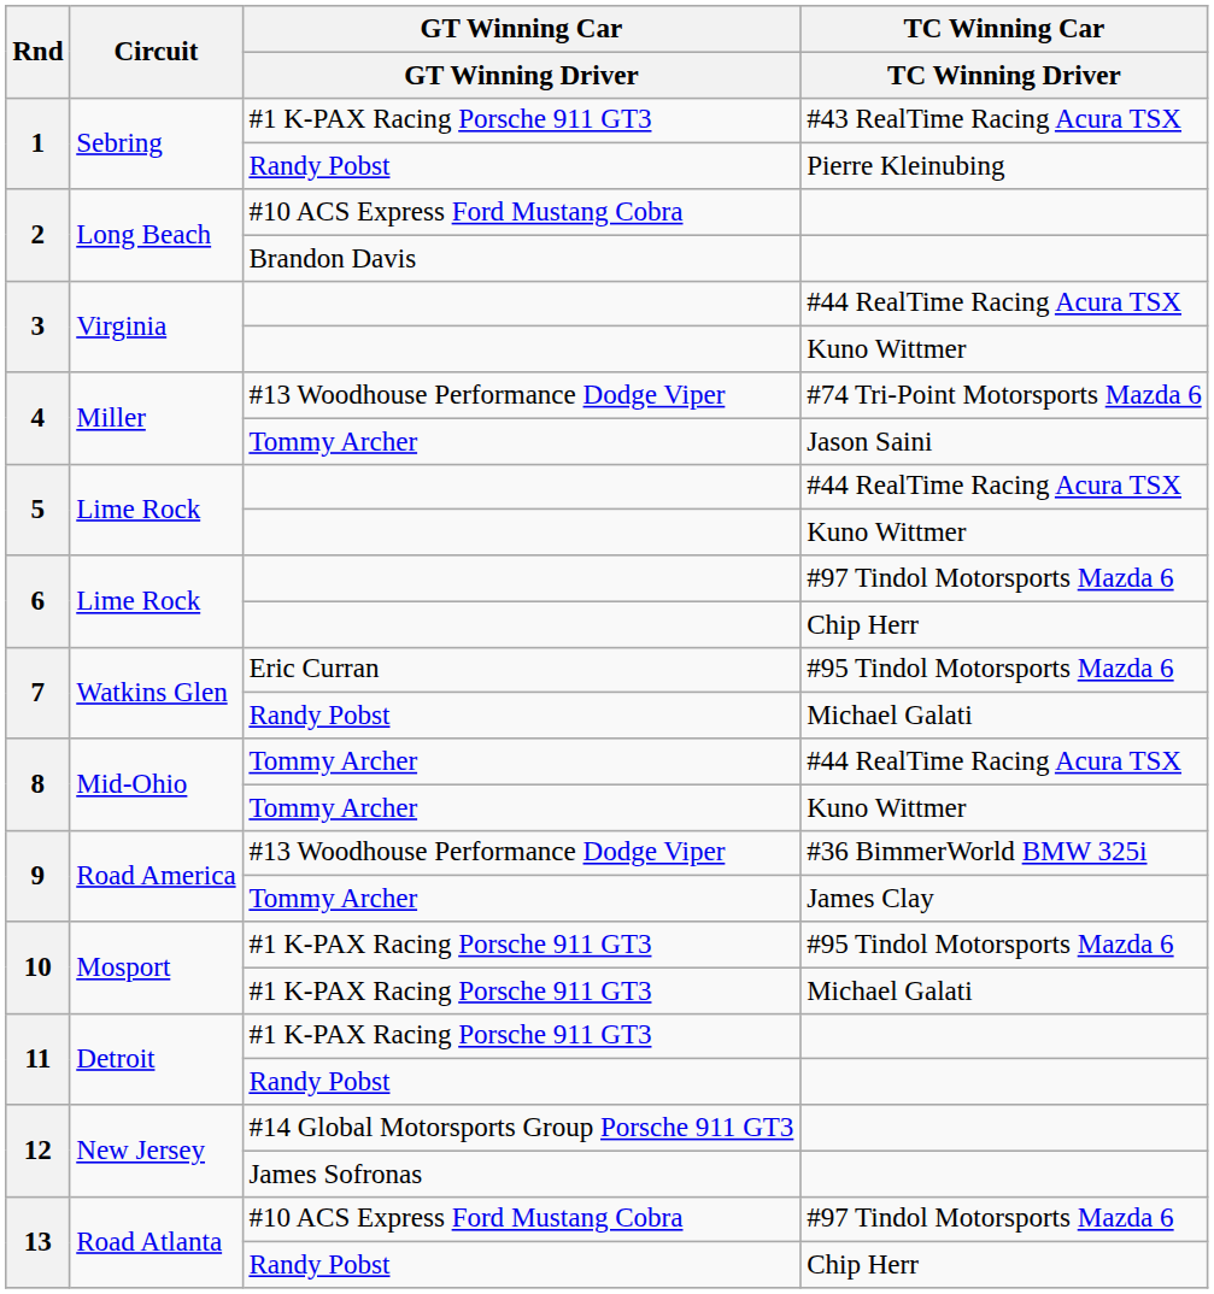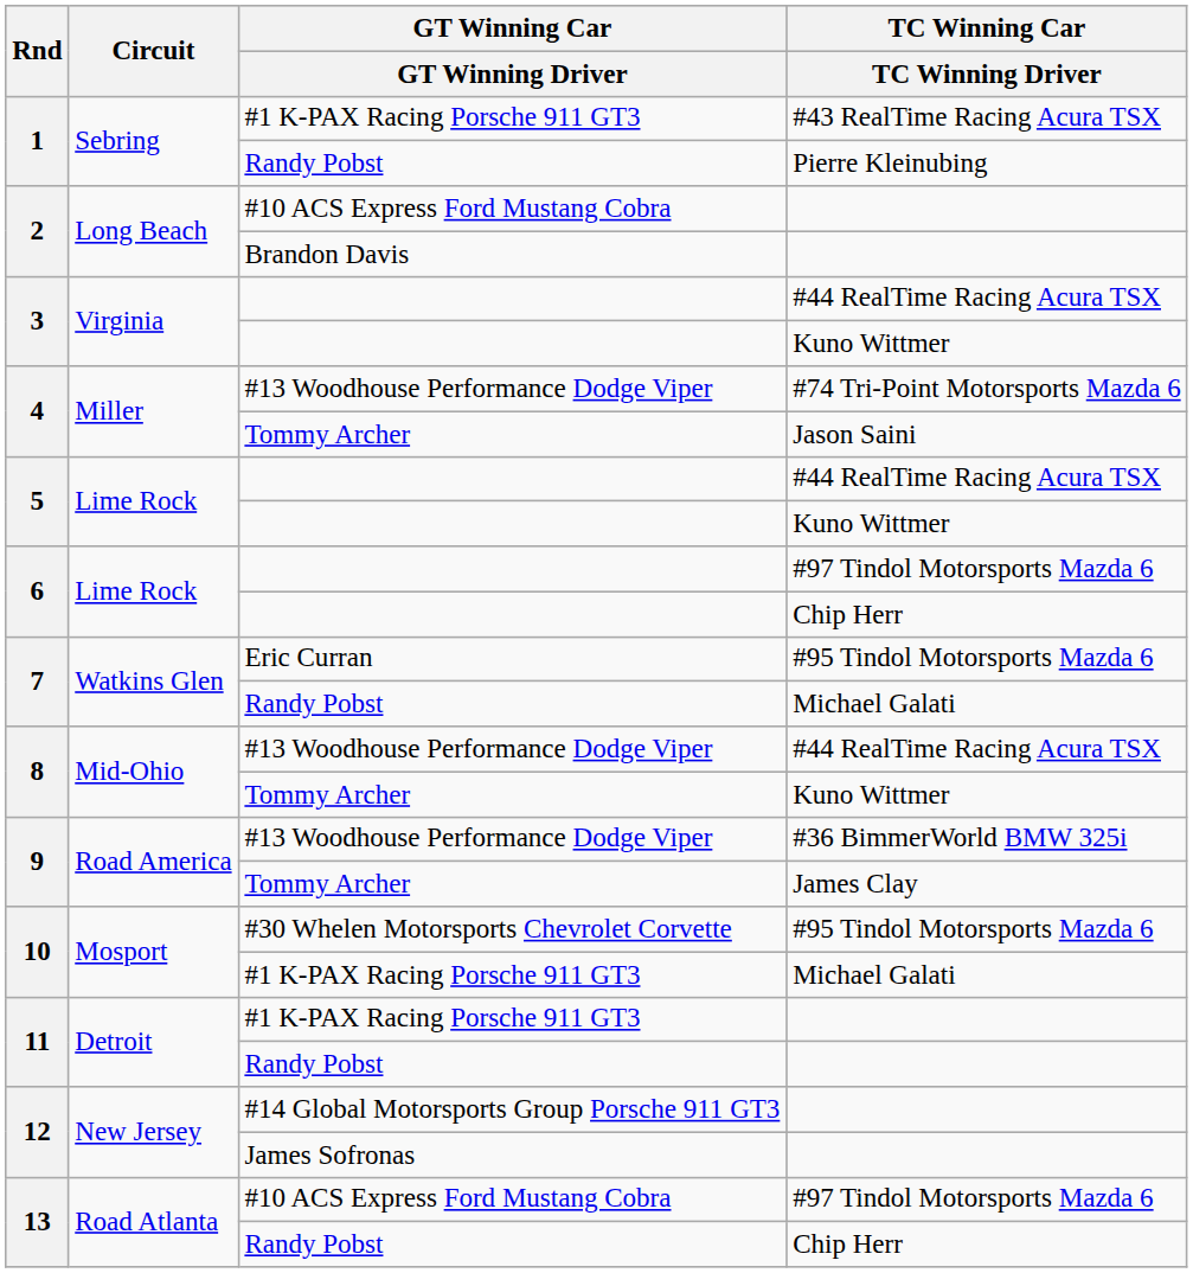8 / #44 RealTime Racing Acura TSX | GT Winning Car / GT Winning Driver: Tommy Archer -> #13 Woodhouse Performance Dodge Viper
10 / #95 Tindol Motorsports Mazda 6 | GT Winning Car / GT Winning Driver: #1 K-PAX Racing Porsche 911 GT3 -> #30 Whelen Motorsports Chevrolet Corvette
